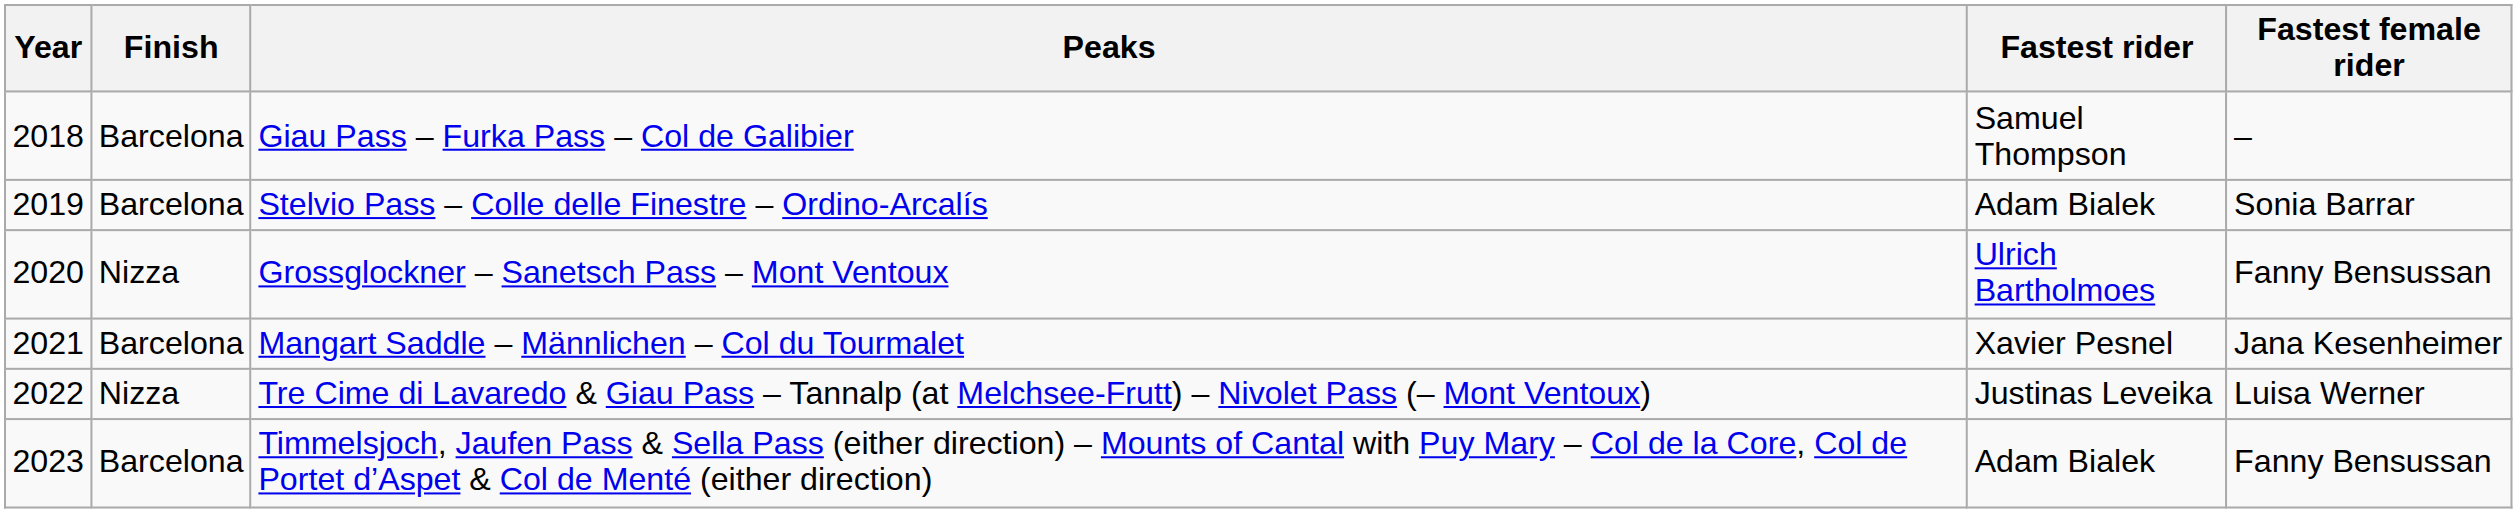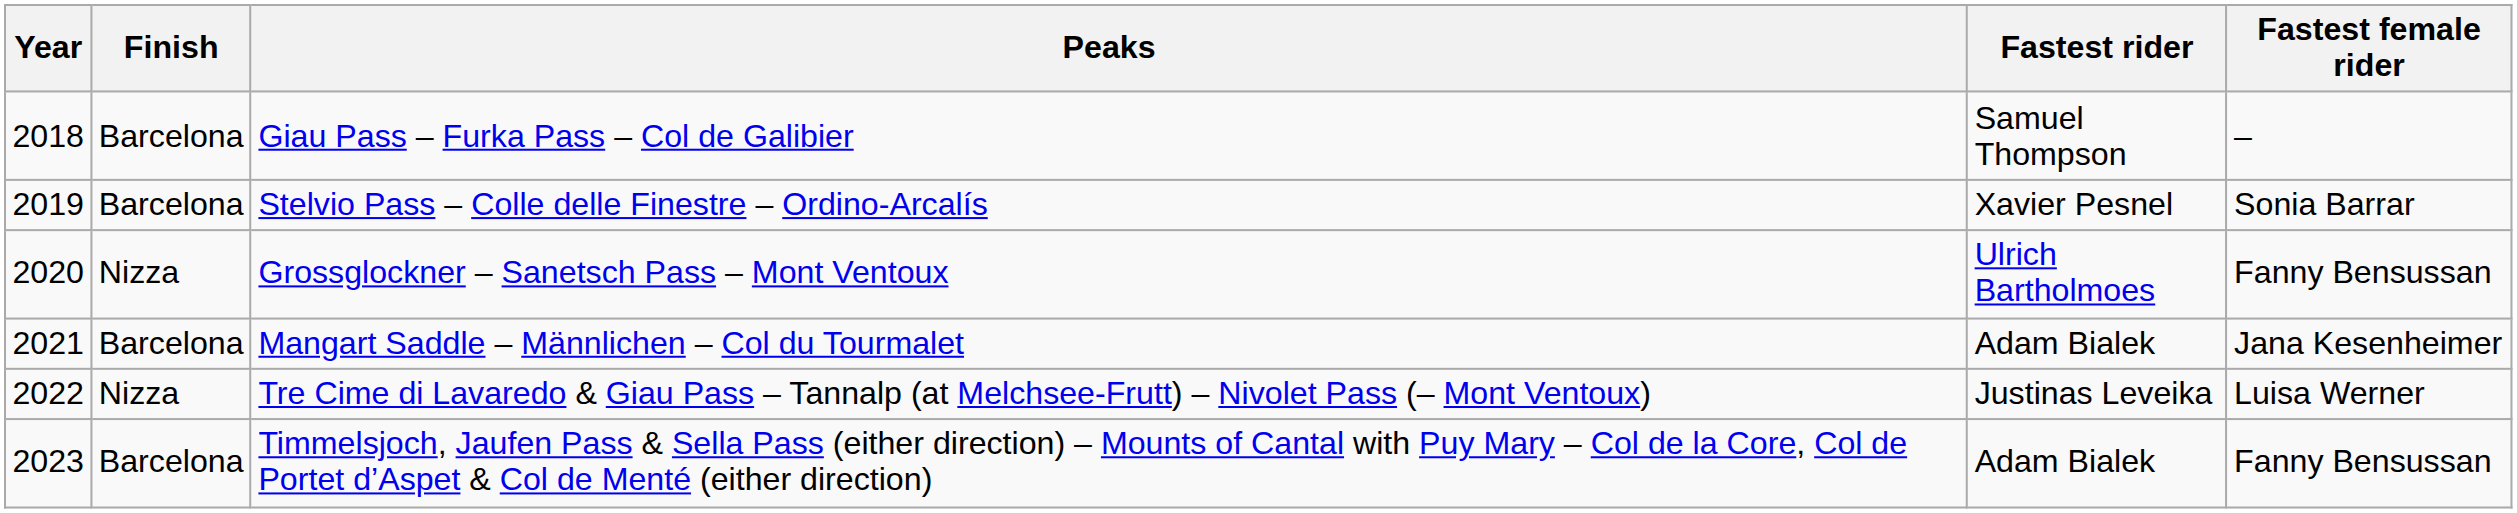Stelvio Pass – Colle delle Finestre – Ordino-Arcalís | Fastest rider: Adam Bialek -> Xavier Pesnel
Mangart Saddle – Männlichen – Col du Tourmalet | Fastest rider: Xavier Pesnel -> Adam Bialek
